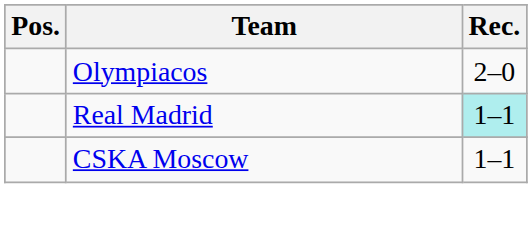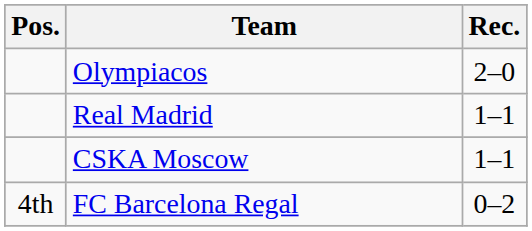Real Madrid | Rec.: paleturquoise background -> no background
+ row: 4th | FC Barcelona Regal | 0–2
